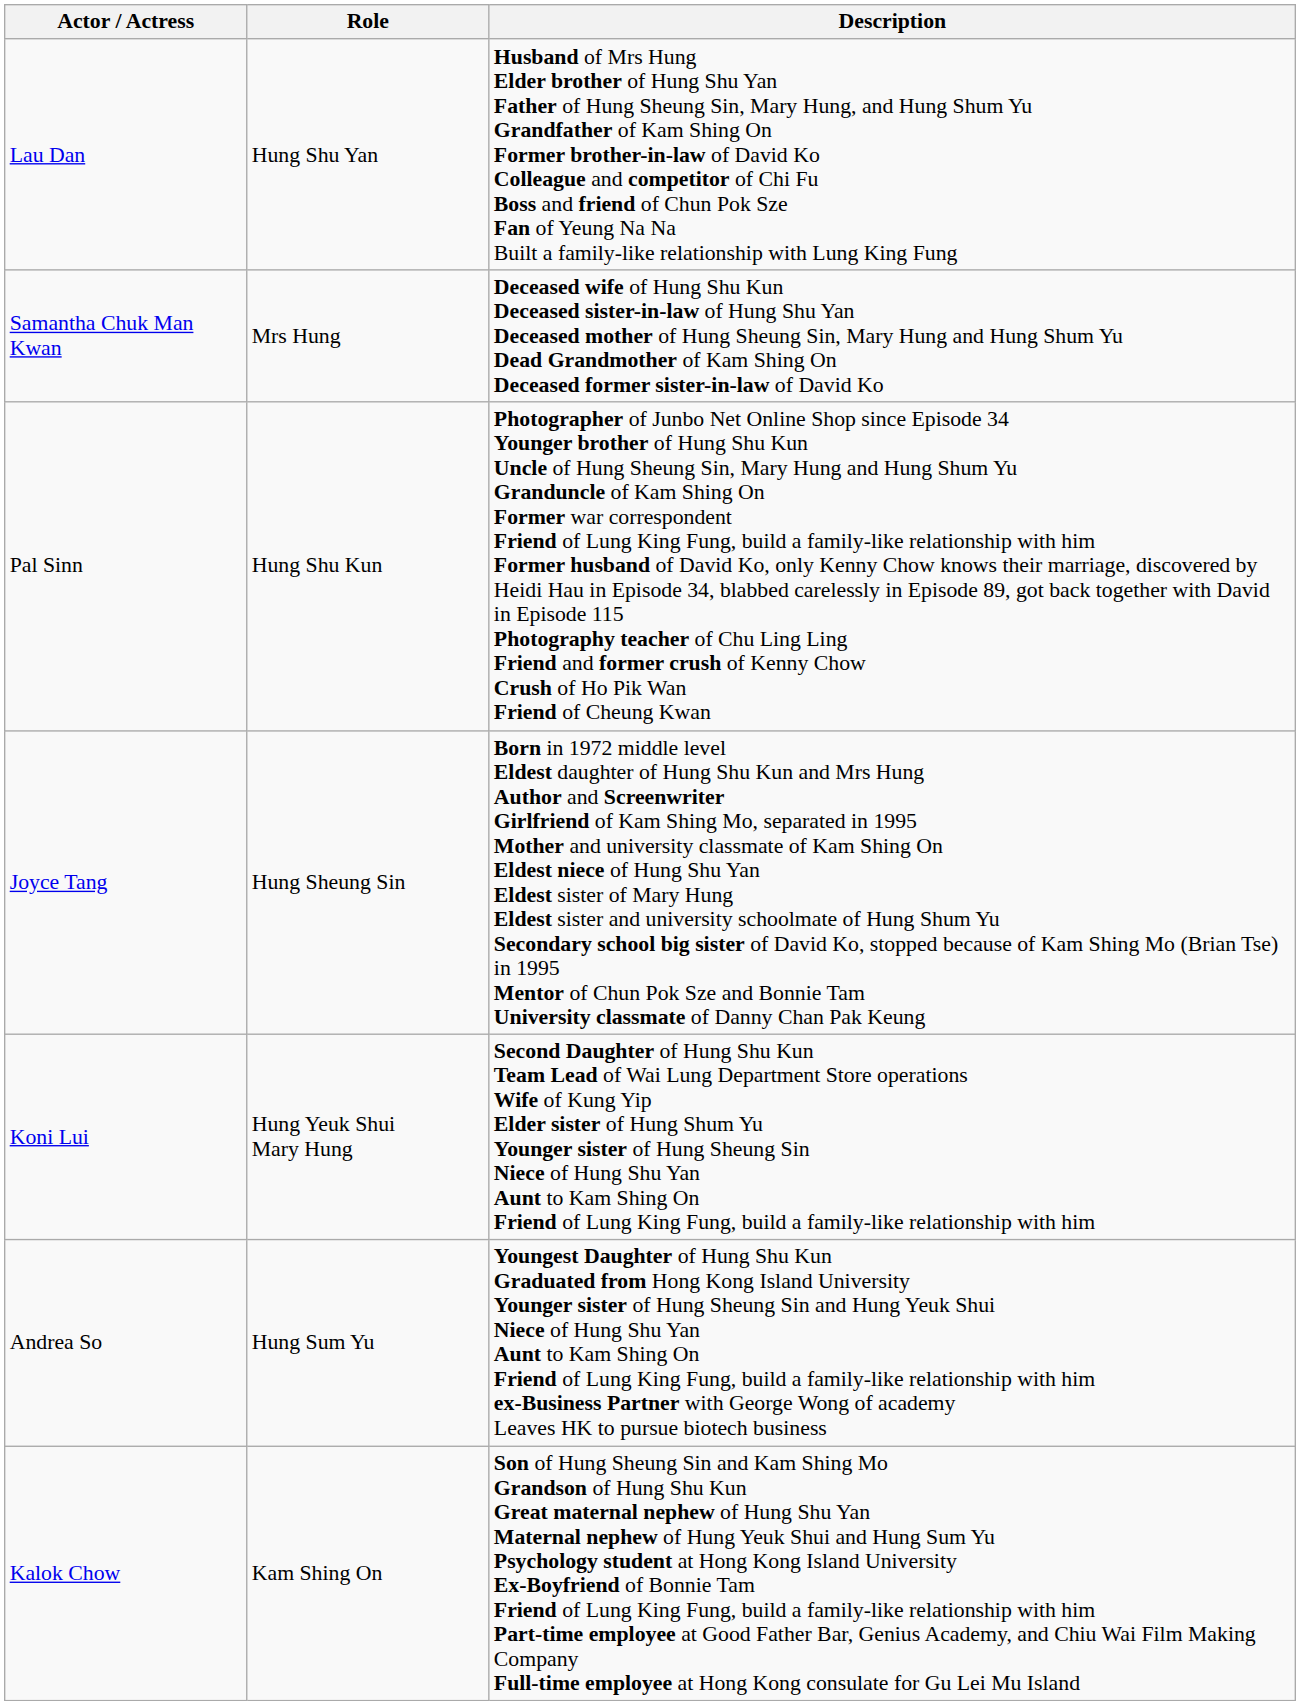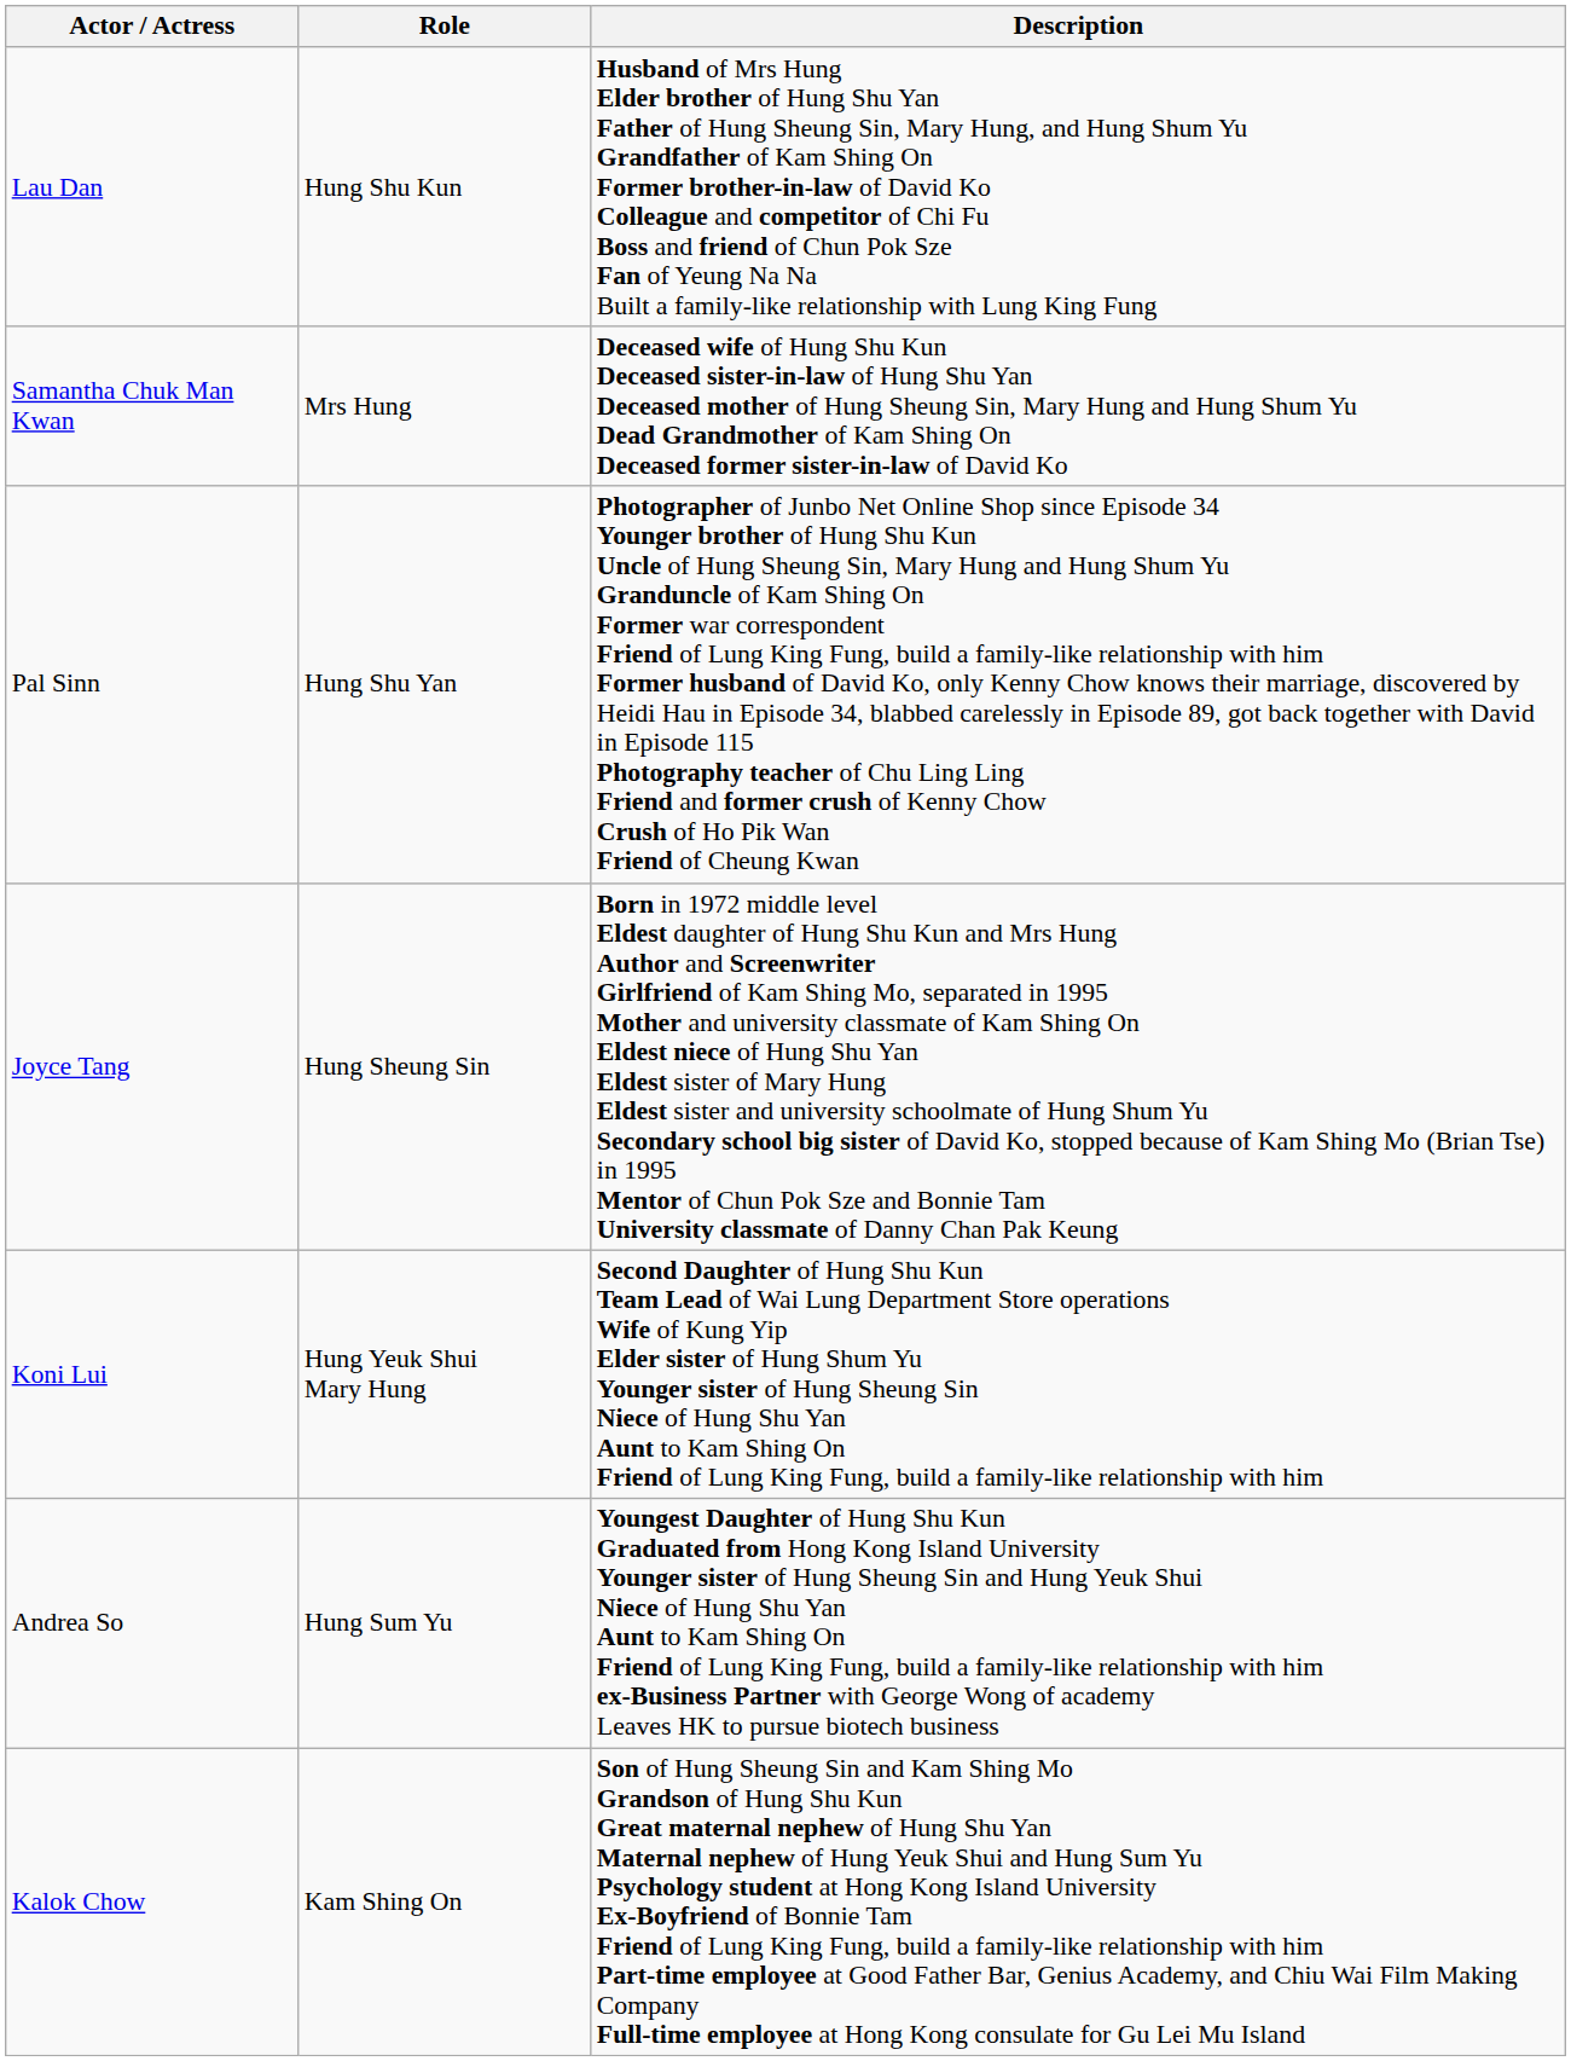Lau Dan | Role: Hung Shu Yan -> Hung Shu Kun
Pal Sinn | Role: Hung Shu Kun -> Hung Shu Yan
